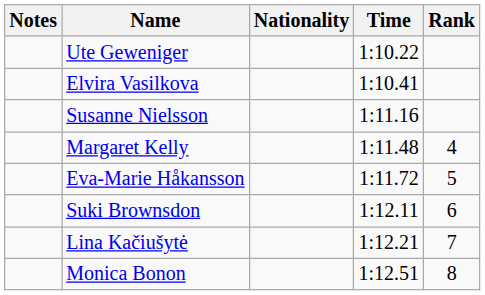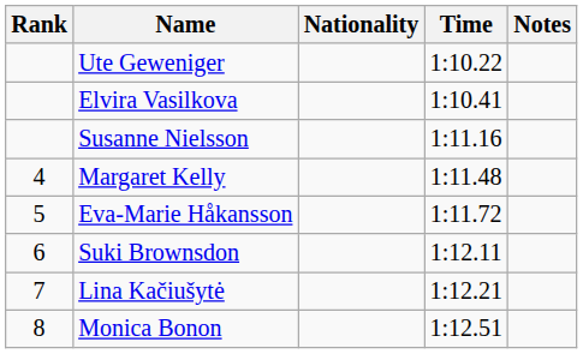columns swapped: Rank <-> Notes
